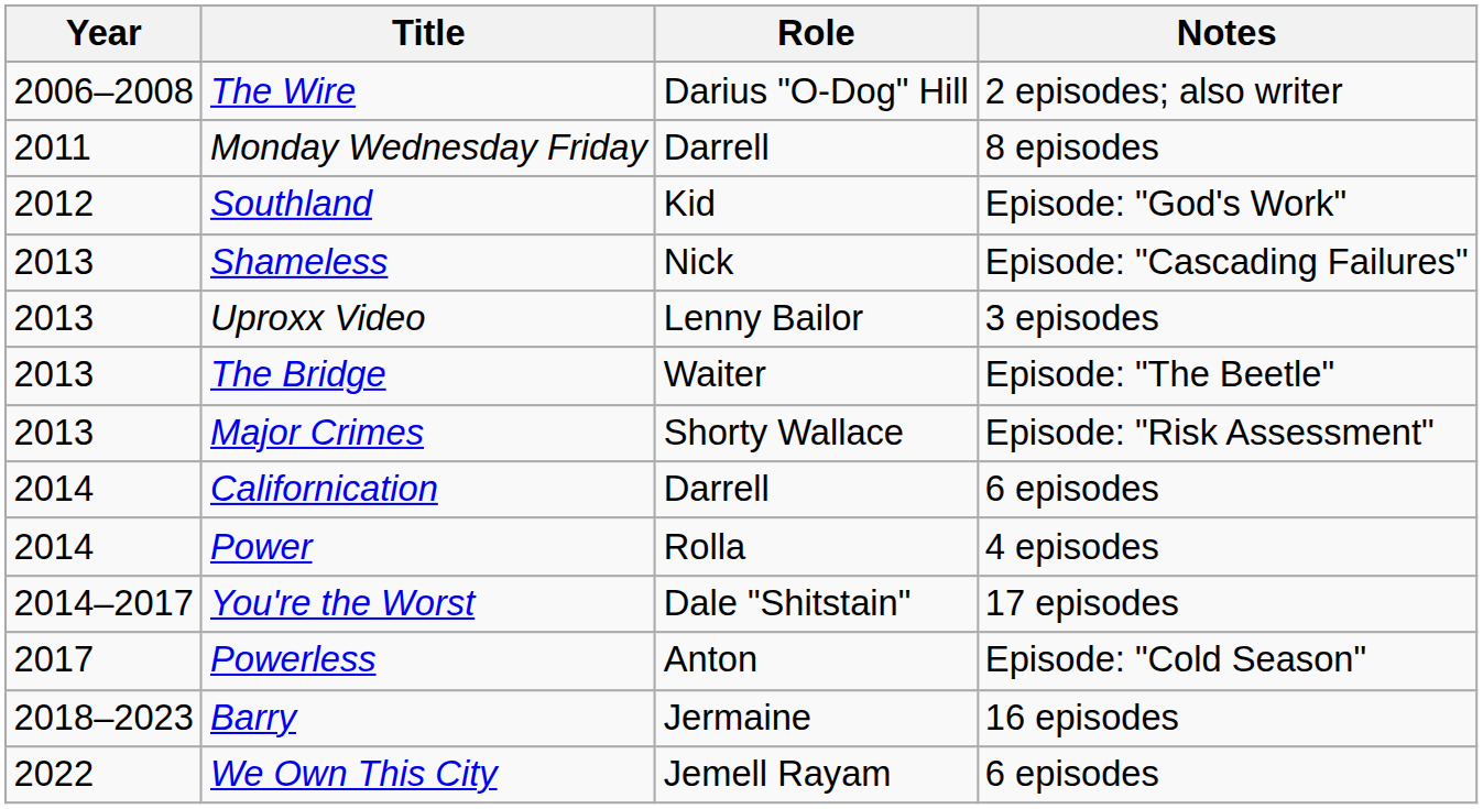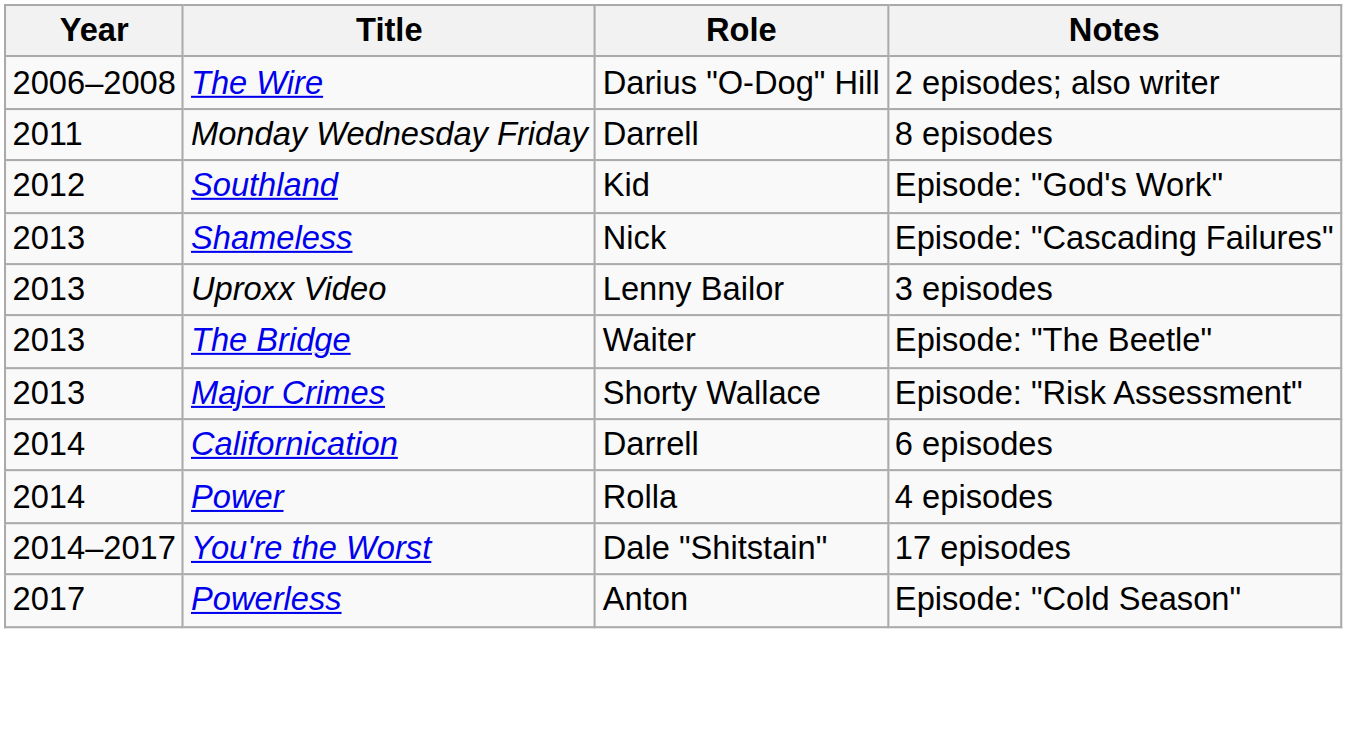- row: 2018–2023 | Barry | Jermaine | 16 episodes
- row: 2022 | We Own This City | Jemell Rayam | 6 episodes
